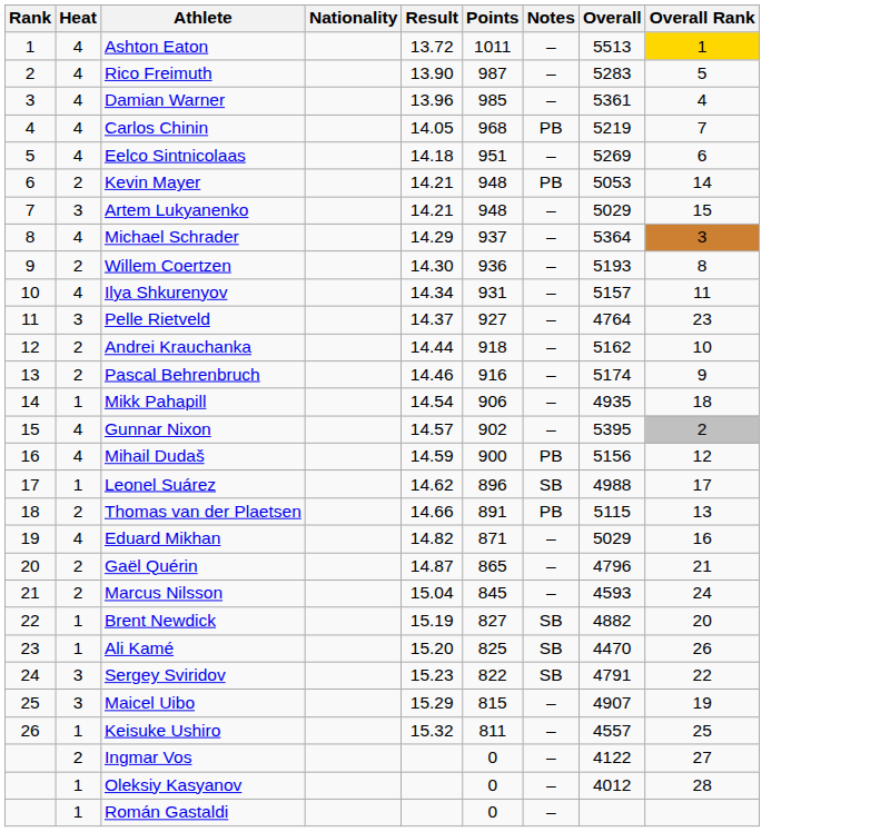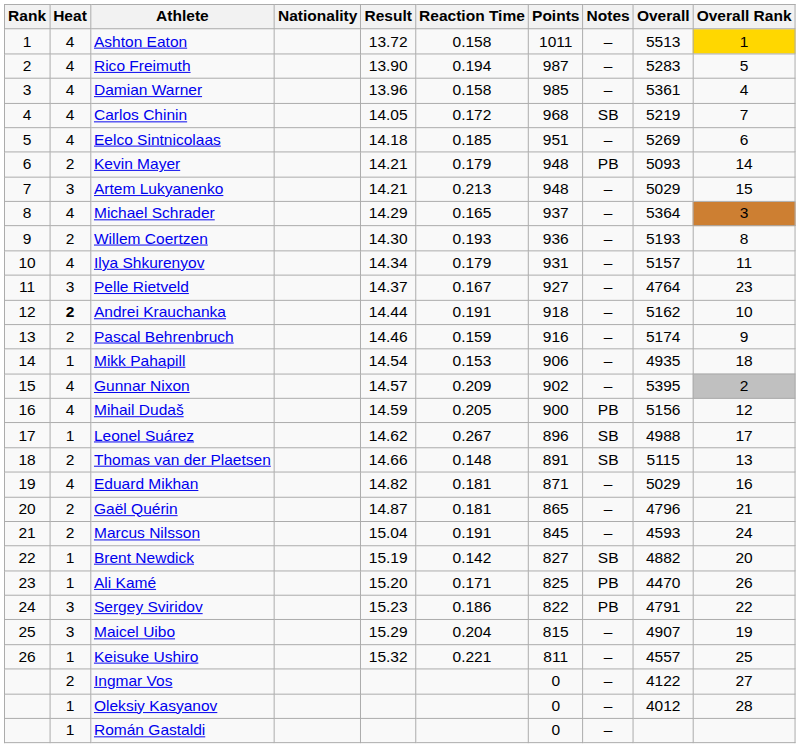+ column: Reaction Time | 0.158 | 0.194 | 0.158 | 0.172 | 0.185 | 0.179 | 0.213 | 0.165 | 0.193 | 0.179 | 0.167 | 0.191 | 0.159 | 0.153 | 0.209 | 0.205 | 0.267 | 0.148 | 0.181 | 0.181 | 0.191 | 0.142 | 0.171 | 0.186 | 0.204 | 0.221
Carlos Chinin | Notes: PB -> SB
Kevin Mayer | Overall: 5053 -> 5093
Andrei Krauchanka | Heat: normal -> bold
Thomas van der Plaetsen | Notes: PB -> SB
Ali Kamé | Notes: SB -> PB
Sergey Sviridov | Notes: SB -> PB
